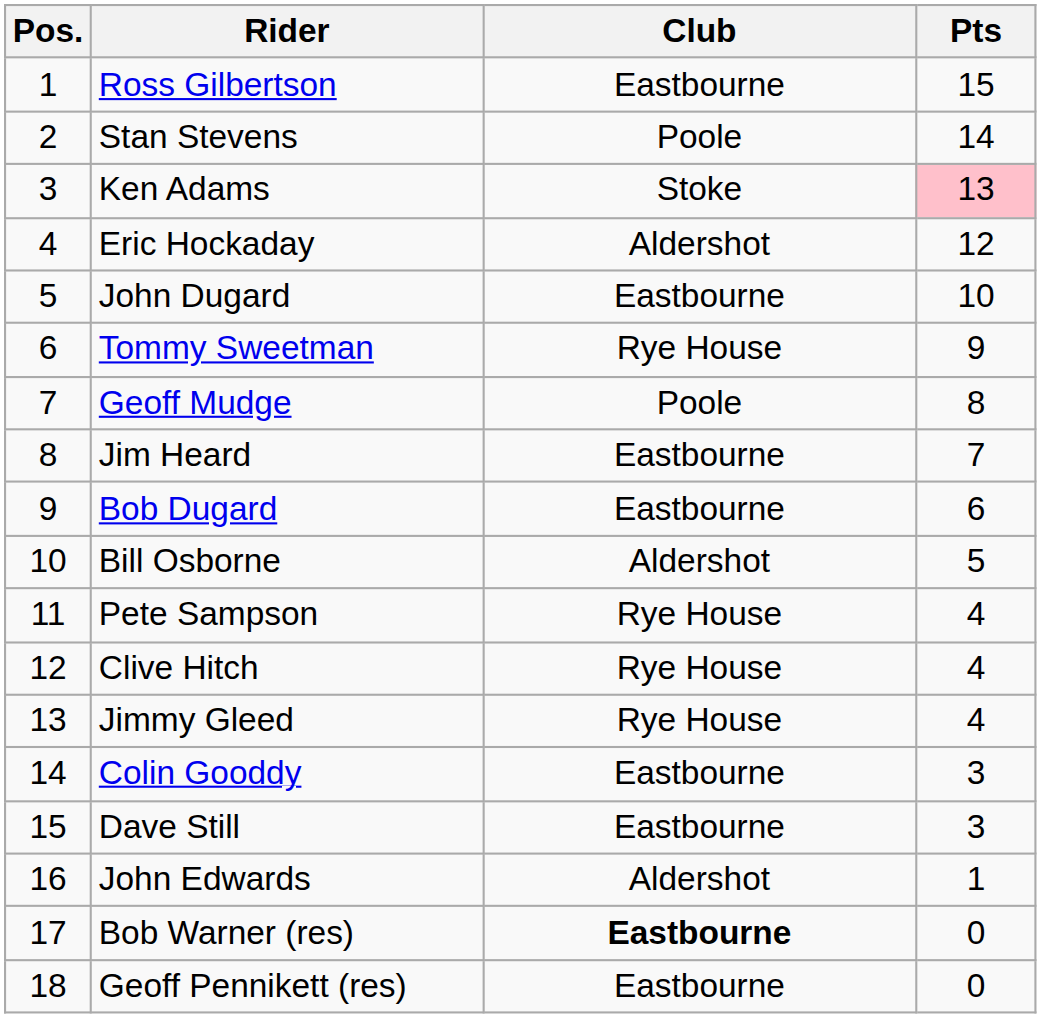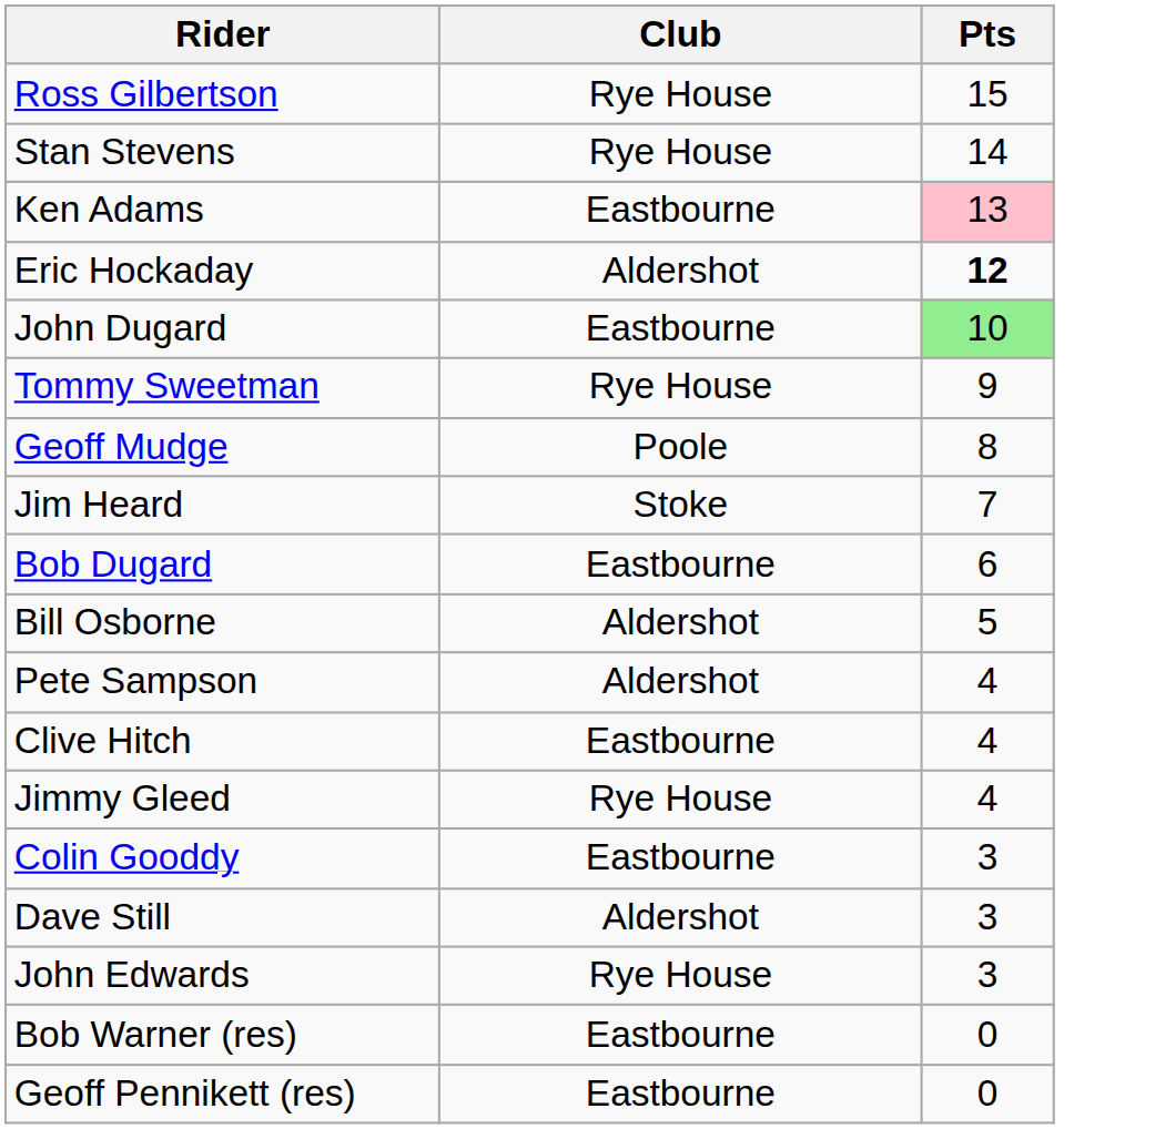- column: Pos. | 1 | 2 | 3 | 4 | 5 | 6 | 7 | 8 | 9 | 10 | 11 | 12 | 13 | 14 | 15 | 16 | 17 | 18
Ross Gilbertson | Club: Eastbourne -> Rye House
Stan Stevens | Club: Poole -> Rye House
Ken Adams | Club: Stoke -> Eastbourne
Eric Hockaday | Pts: normal -> bold
John Dugard | Pts: no background -> lightgreen background
Jim Heard | Club: Eastbourne -> Stoke
Pete Sampson | Club: Rye House -> Aldershot
Clive Hitch | Club: Rye House -> Eastbourne
Dave Still | Club: Eastbourne -> Aldershot
John Edwards | Club: Aldershot -> Rye House
John Edwards | Pts: 1 -> 3
Bob Warner (res) | Club: bold -> normal
